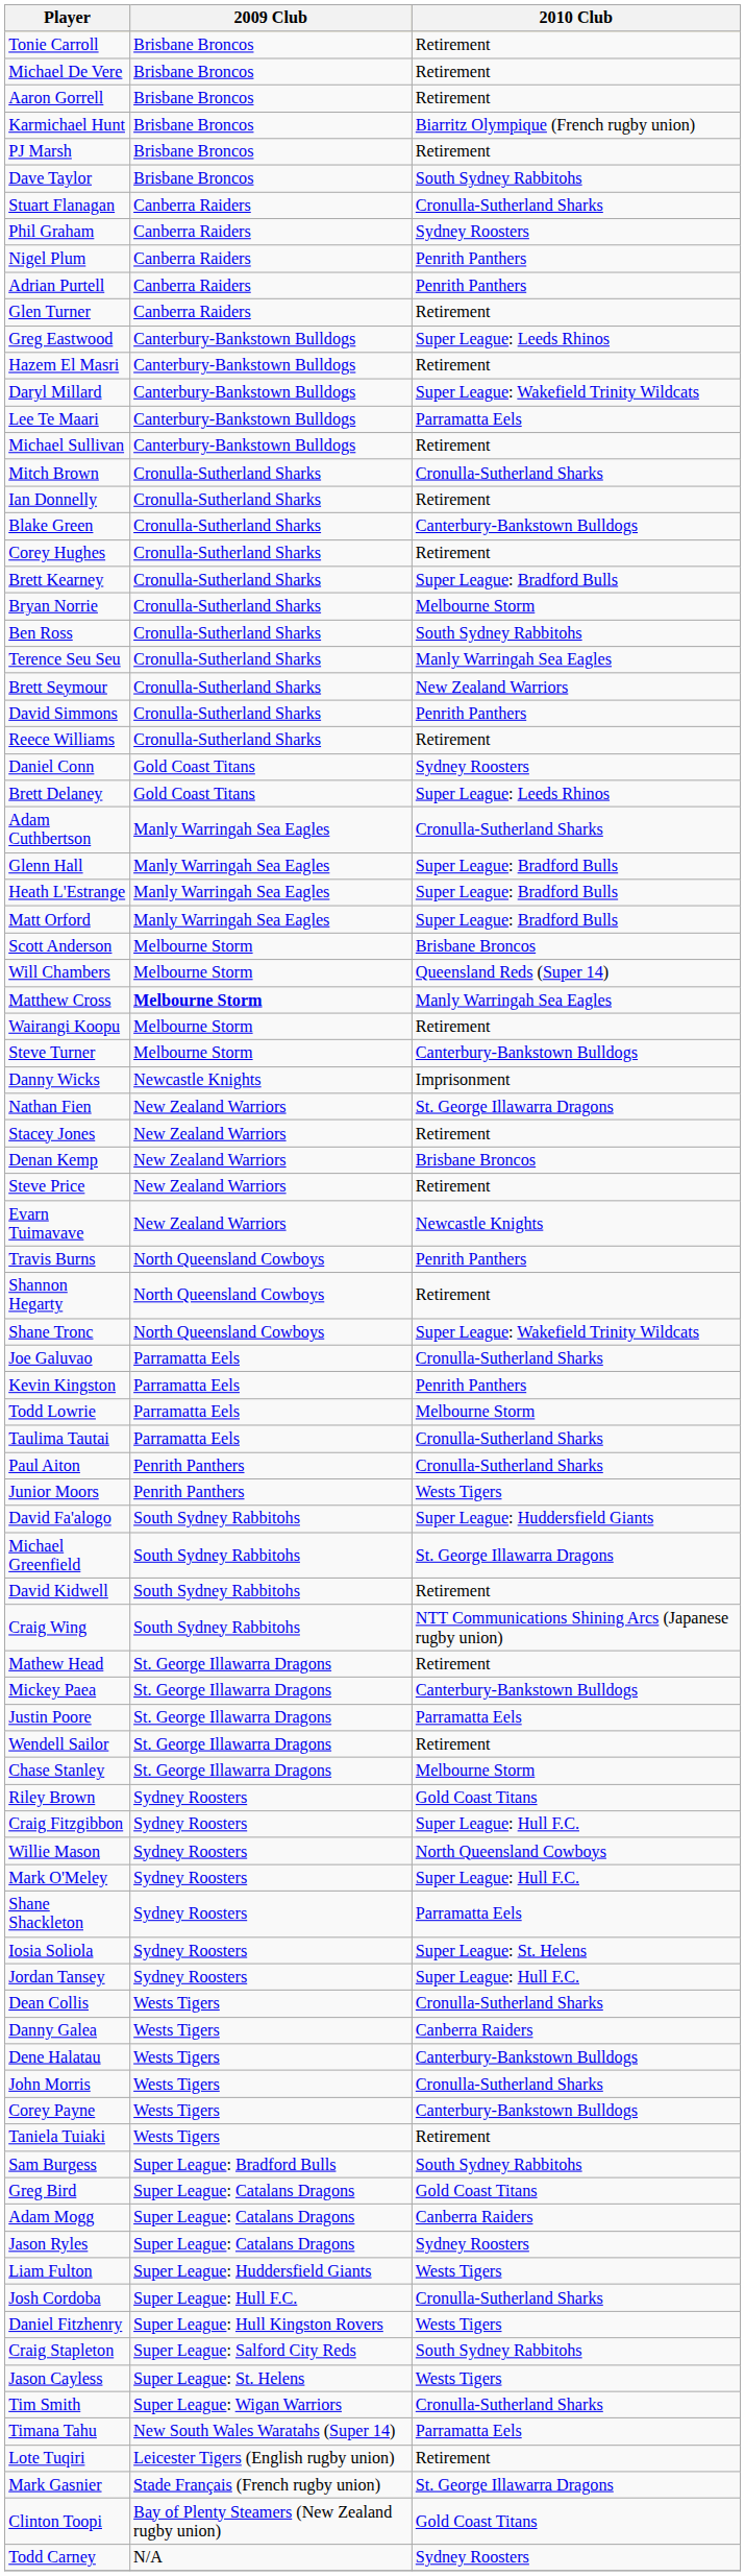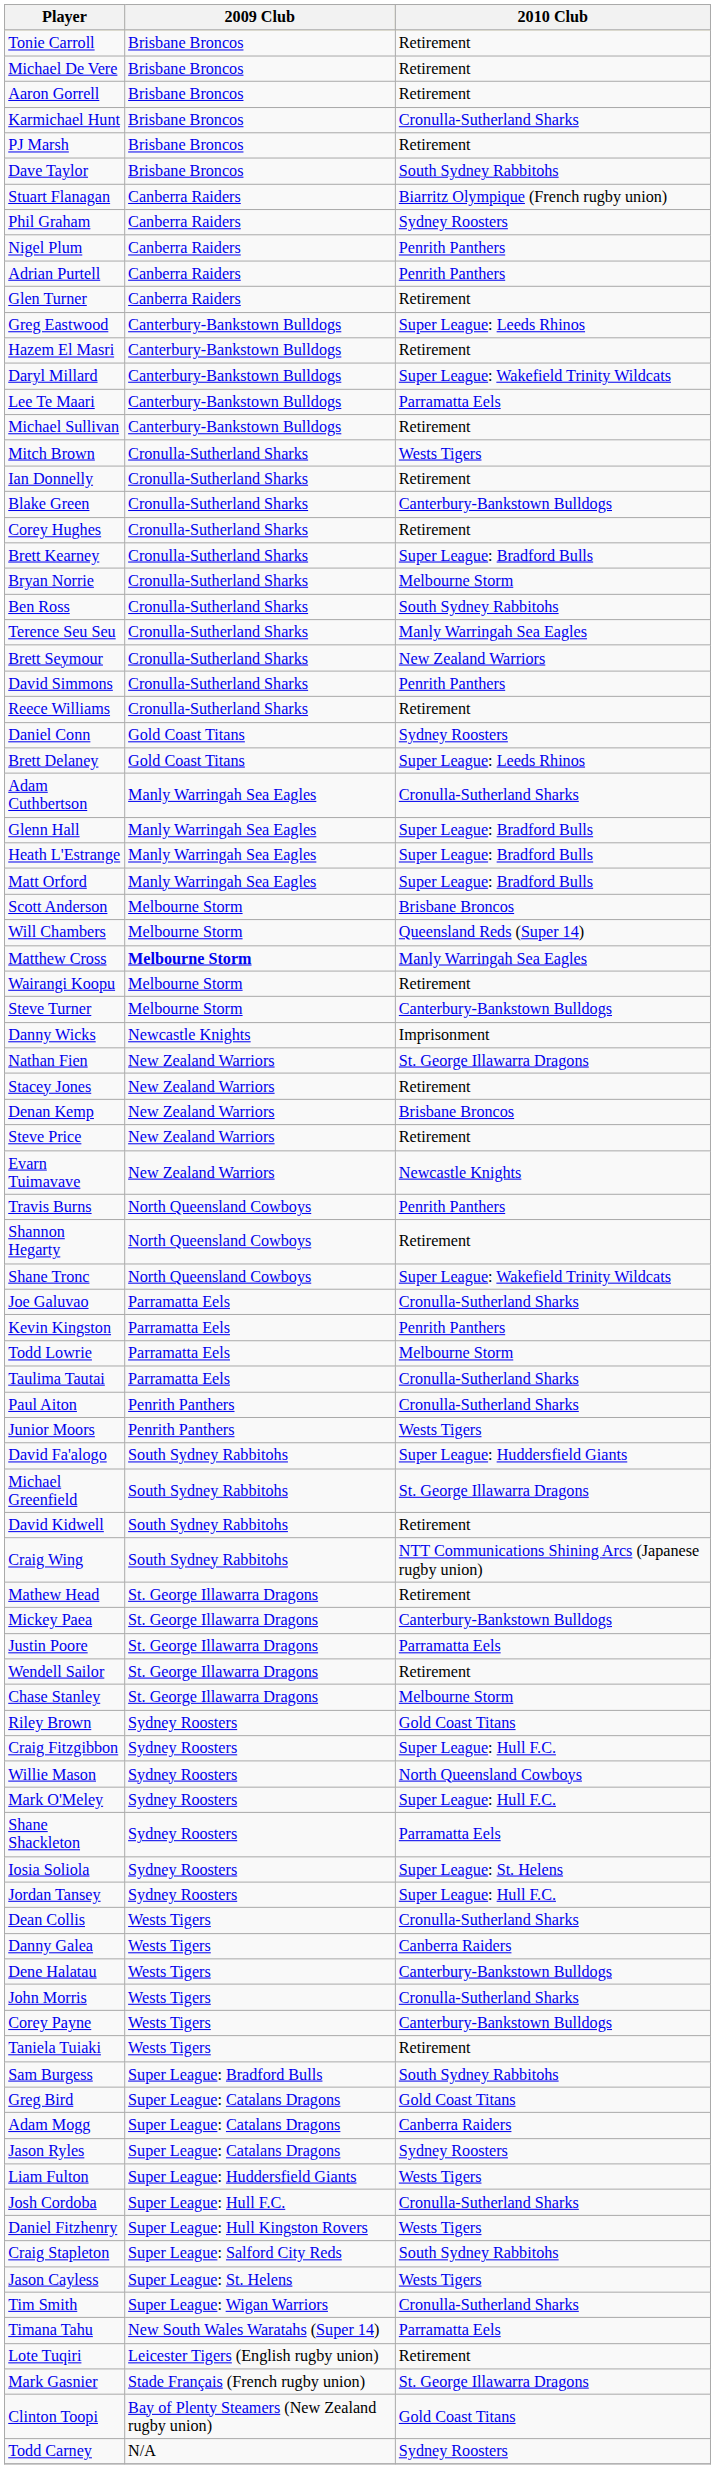Karmichael Hunt | 2010 Club: Biarritz Olympique (French rugby union) -> Cronulla-Sutherland Sharks
Stuart Flanagan | 2010 Club: Cronulla-Sutherland Sharks -> Biarritz Olympique (French rugby union)
Mitch Brown | 2010 Club: Cronulla-Sutherland Sharks -> Wests Tigers
